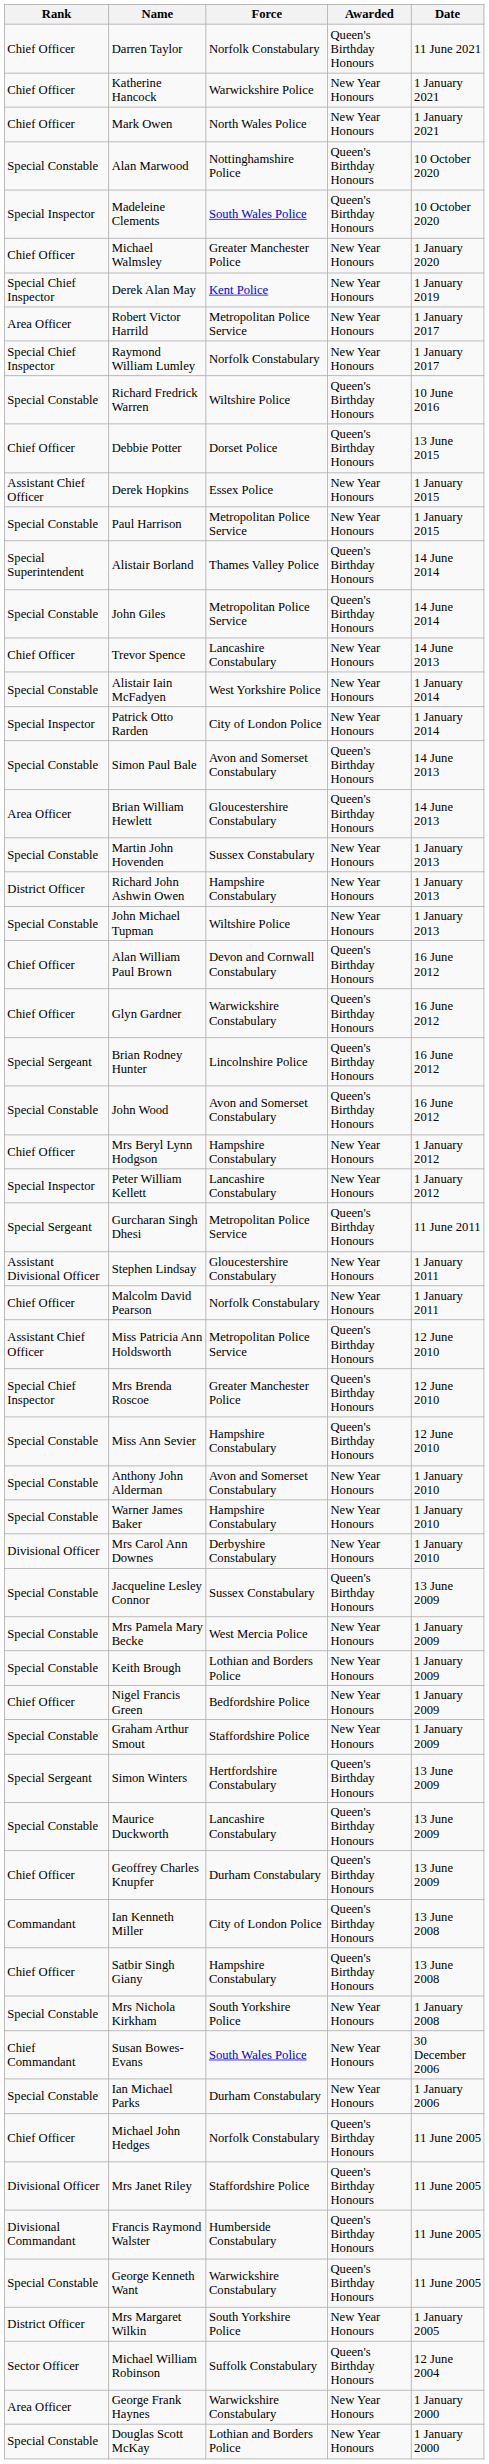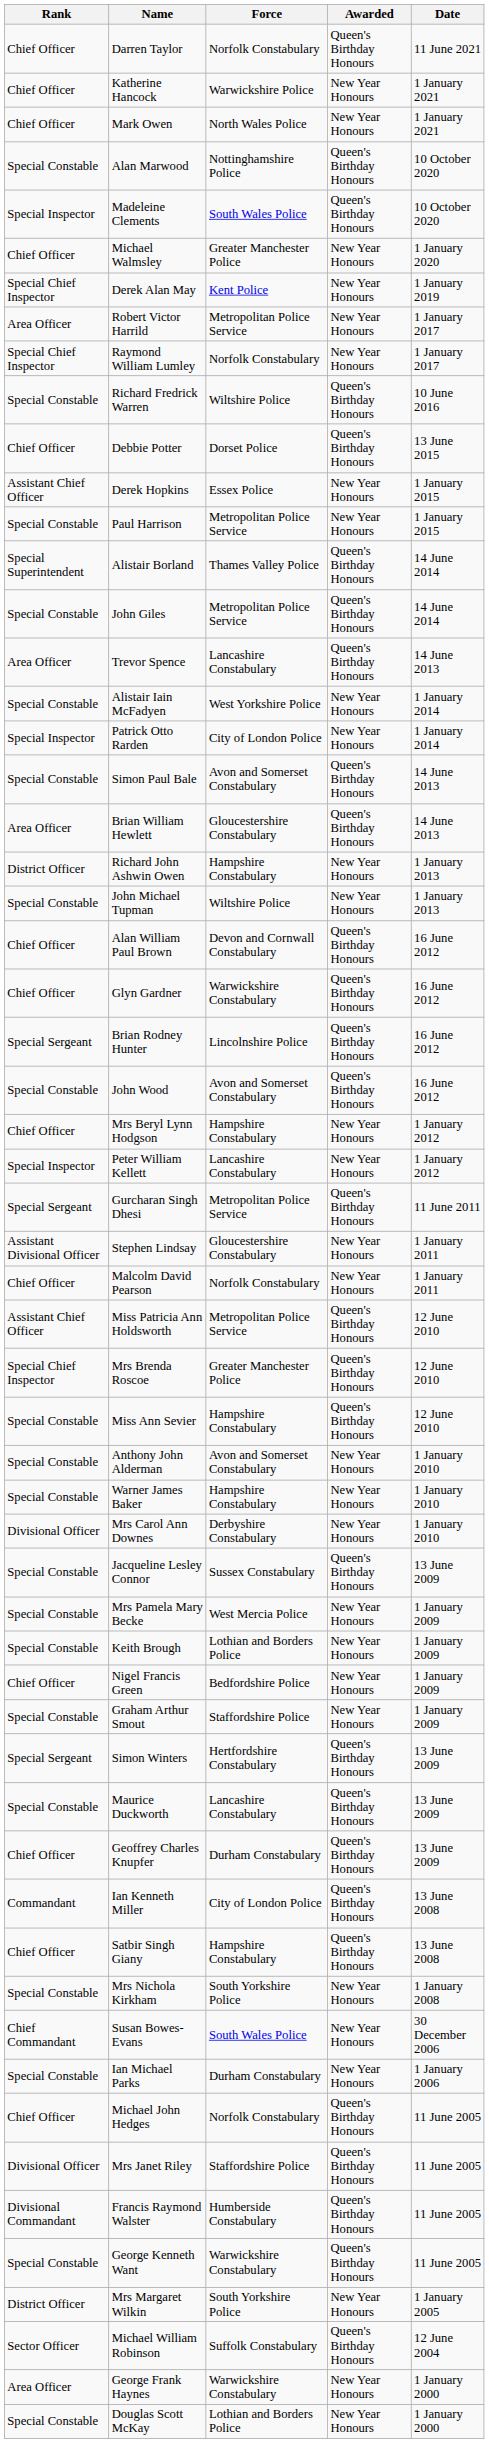Trevor Spence | Rank: Chief Officer -> Area Officer
Trevor Spence | Awarded: New Year Honours -> Queen's Birthday Honours
- row: Special Constable | Martin John Hovenden | Sussex Constabulary | New Year Honours | 1 January 2013
